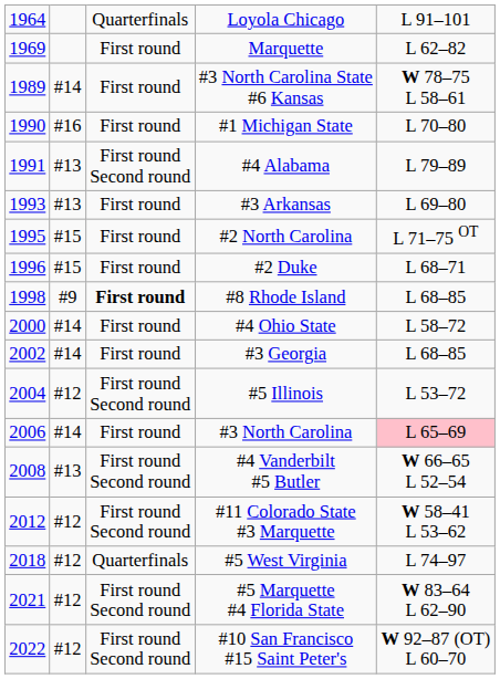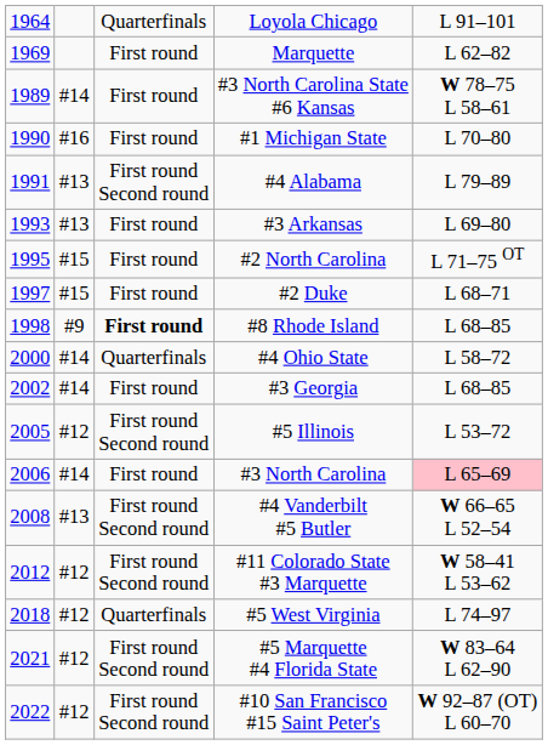#2 Duke | column 1: 1996 -> 1997
#4 Ohio State | column 3: First round -> Quarterfinals
#5 Illinois | column 1: 2004 -> 2005
